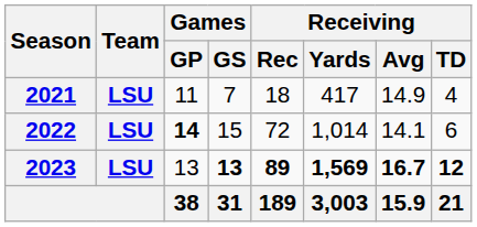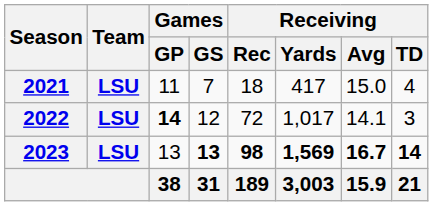2021 | Receiving / Avg: 14.9 -> 15.0
2022 | Games / GS: 15 -> 12
2022 | Receiving / Yards: 1,014 -> 1,017
2022 | Receiving / TD: 6 -> 3
2023 | Receiving / Rec: 89 -> 98
2023 | Receiving / TD: 12 -> 14
